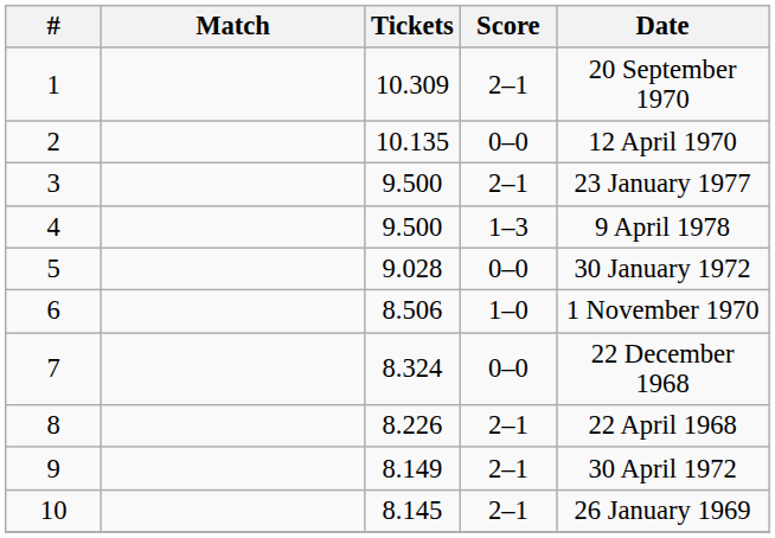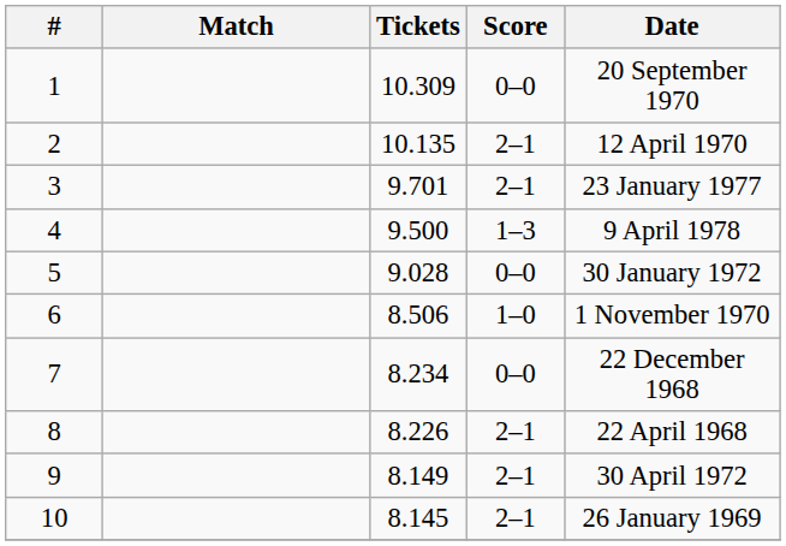1 | Score: 2–1 -> 0–0
2 | Score: 0–0 -> 2–1
3 | Tickets: 9.500 -> 9.701
7 | Tickets: 8.324 -> 8.234
